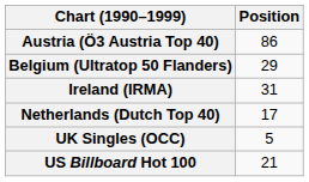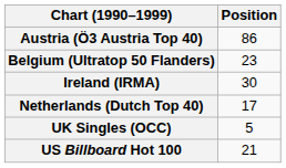Belgium (Ultratop 50 Flanders) | Position: 29 -> 23
Ireland (IRMA) | Position: 31 -> 30
